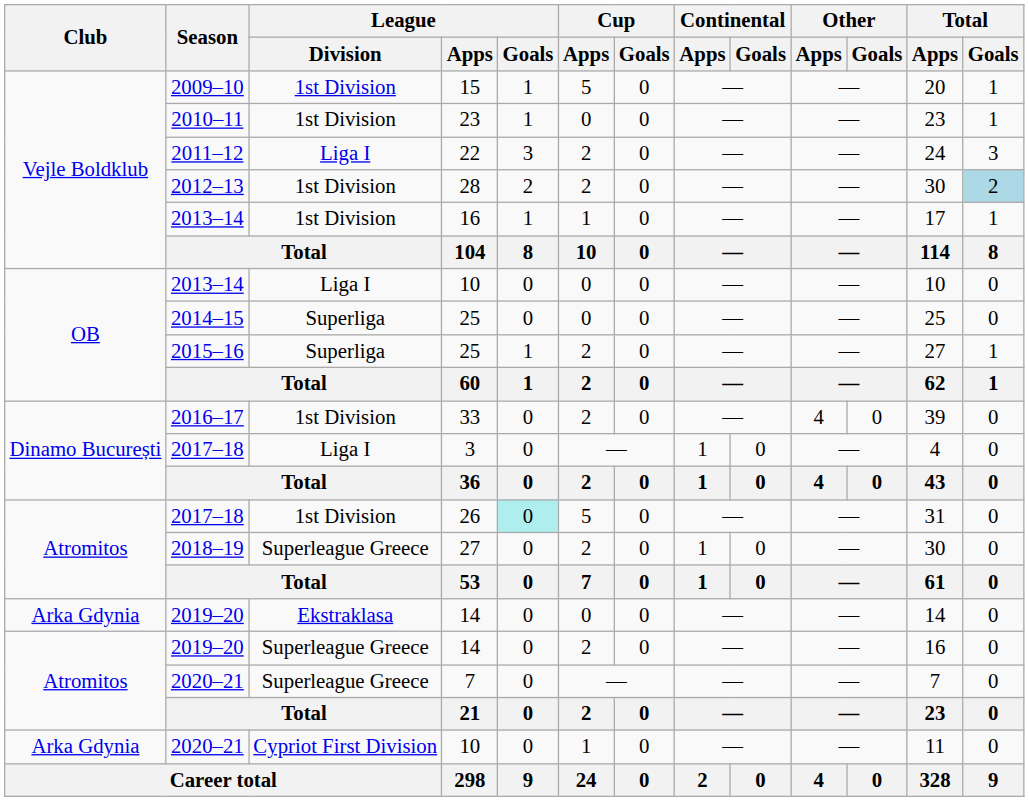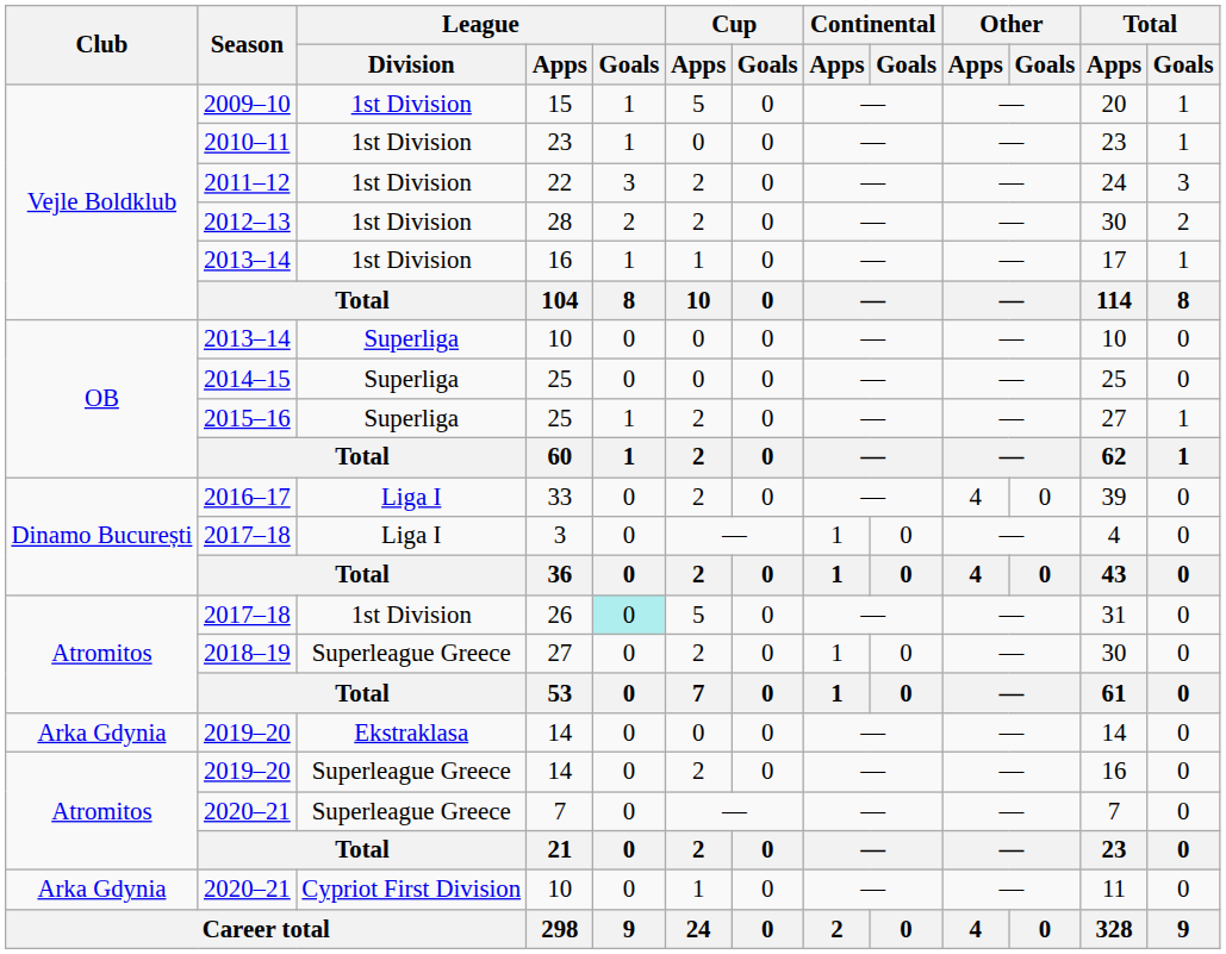22 | League / Division: Liga I -> 1st Division
28 | Total / Goals: lightblue background -> no background
2013–14 / 10 | League / Division: Liga I -> Superliga
33 | League / Division: 1st Division -> Liga I
